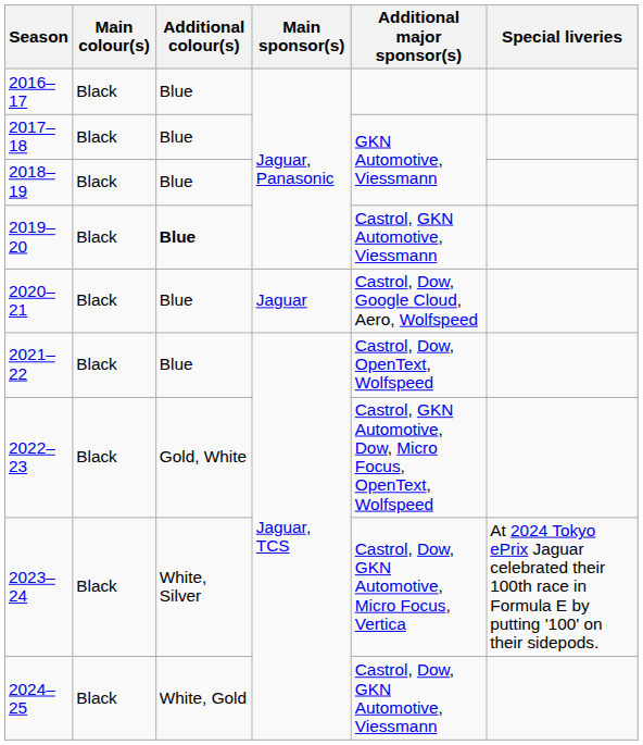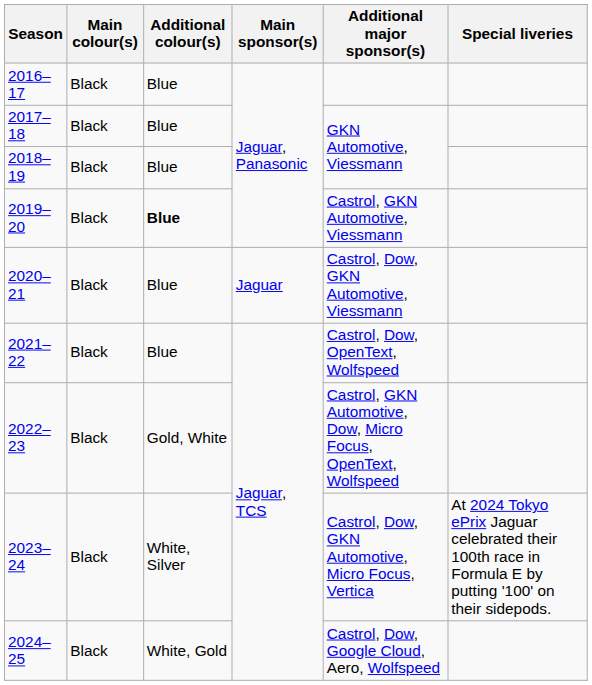2020–21 | Additional major sponsor(s): Castrol, Dow, Google Cloud, Aero, Wolfspeed -> Castrol, Dow, GKN Automotive, Viessmann
2024–25 | Additional major sponsor(s): Castrol, Dow, GKN Automotive, Viessmann -> Castrol, Dow, Google Cloud, Aero, Wolfspeed
